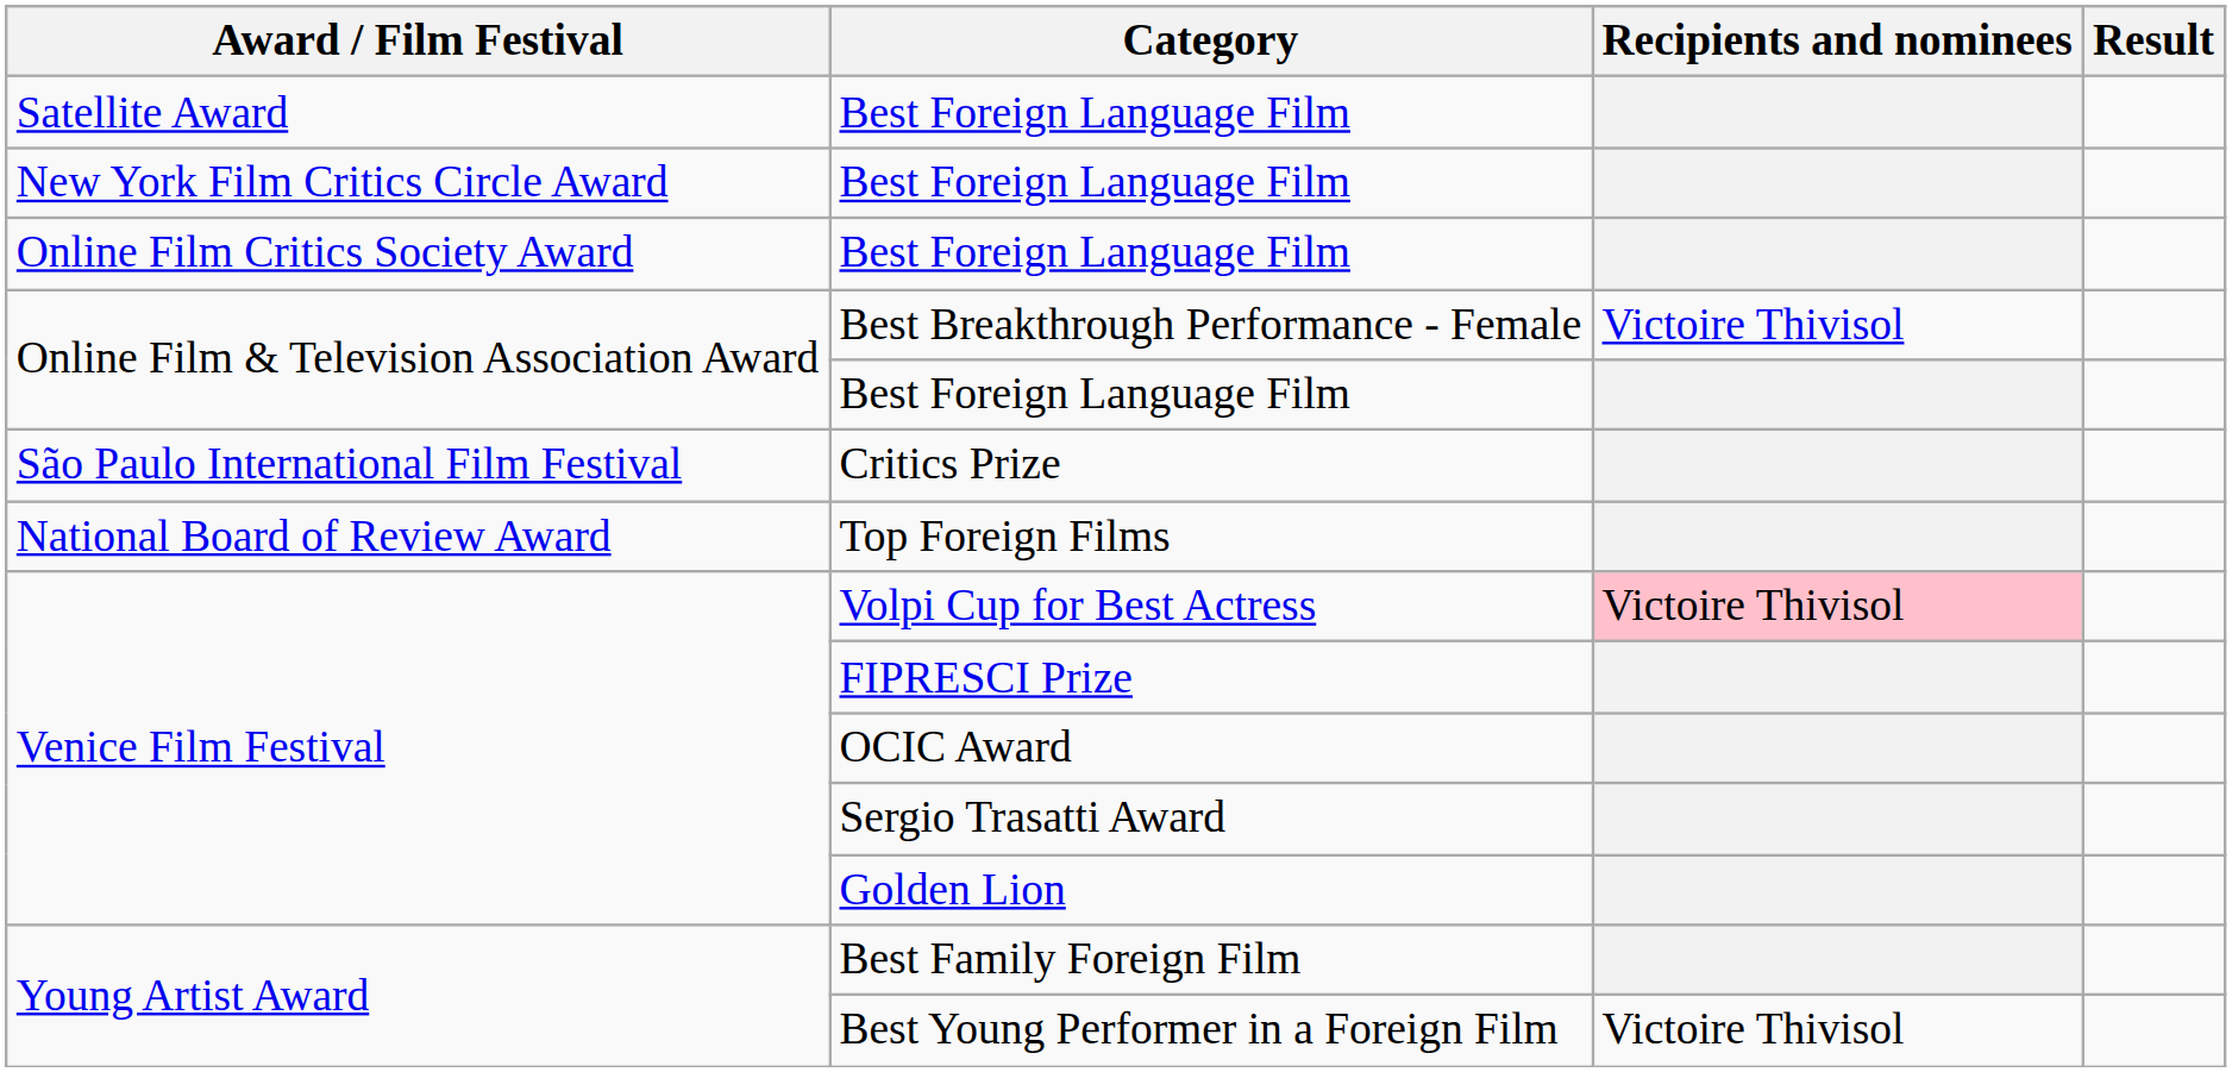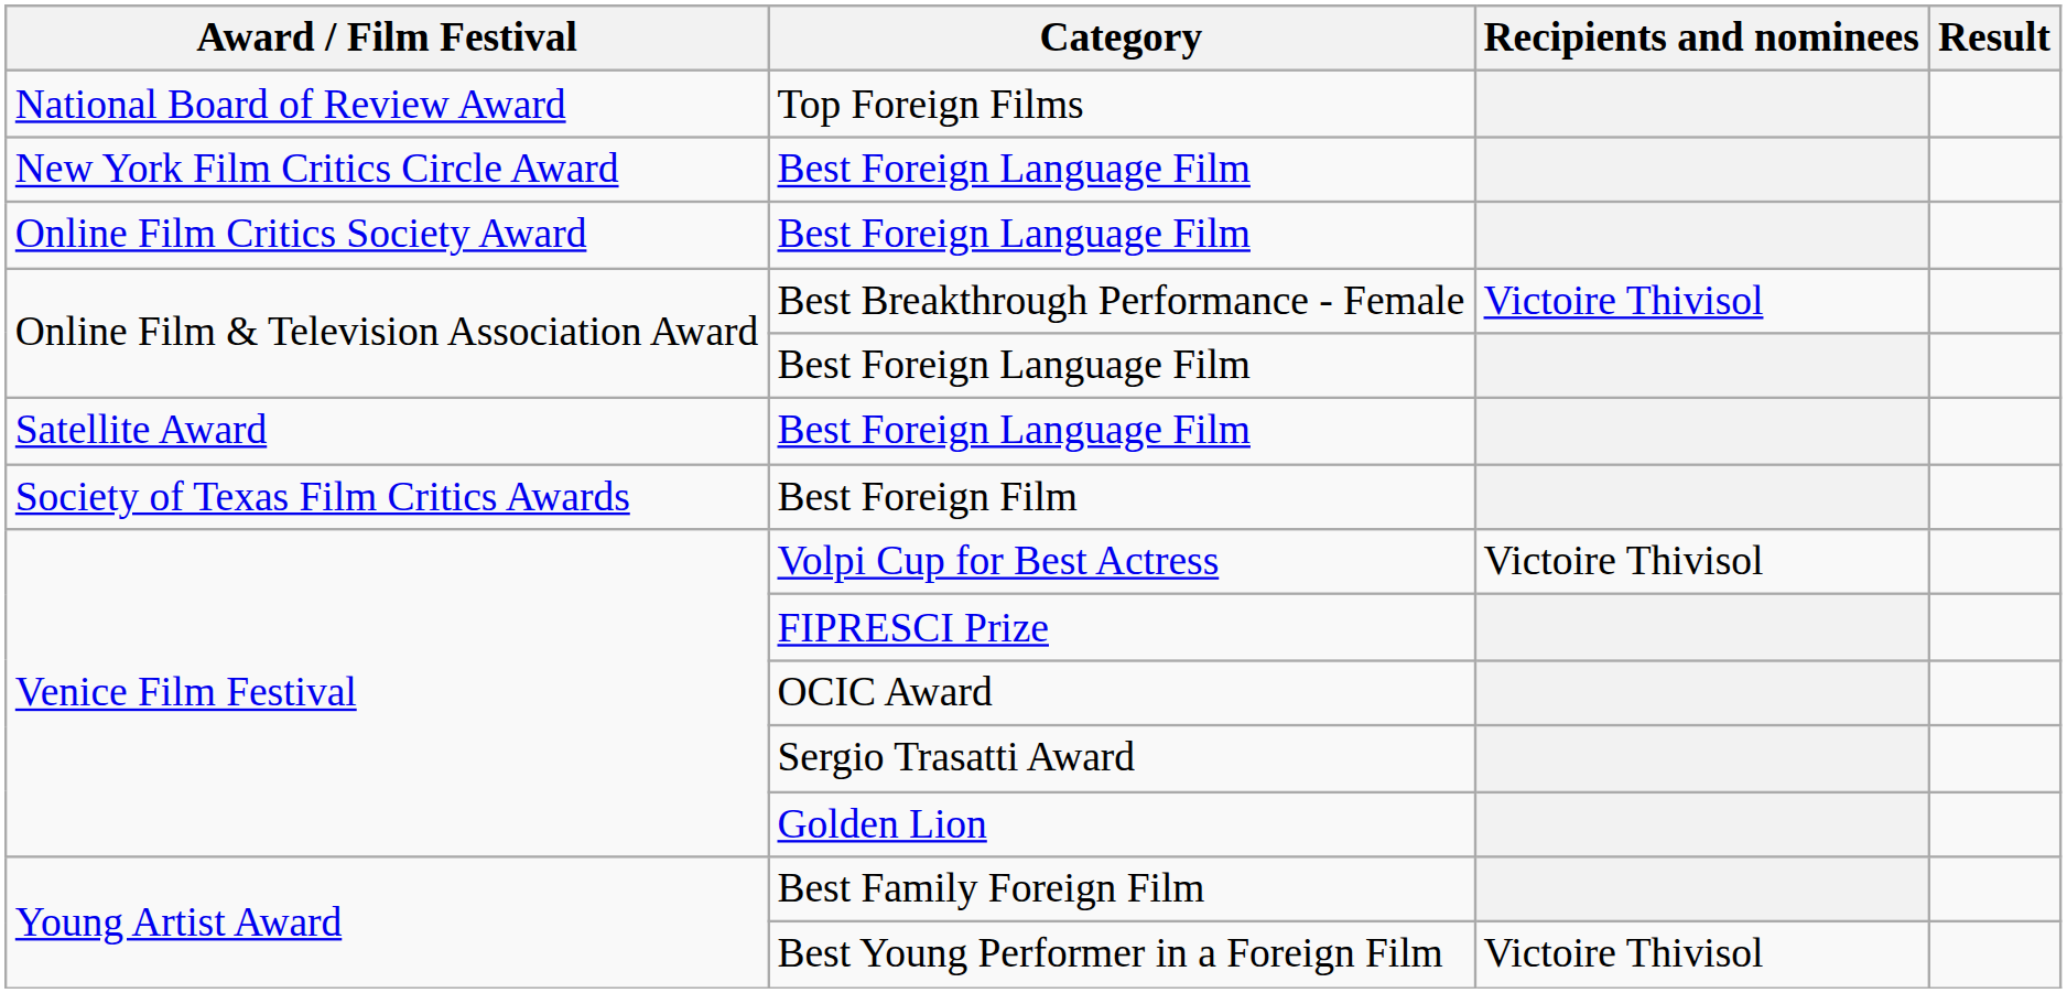rows swapped: Top Foreign Films <-> Satellite Award / Best Foreign Language Film
- row: São Paulo International Film Festival | Critics Prize
+ row: Society of Texas Film Critics Awards | Best Foreign Film
Volpi Cup for Best Actress | Recipients and nominees: pink background -> no background
